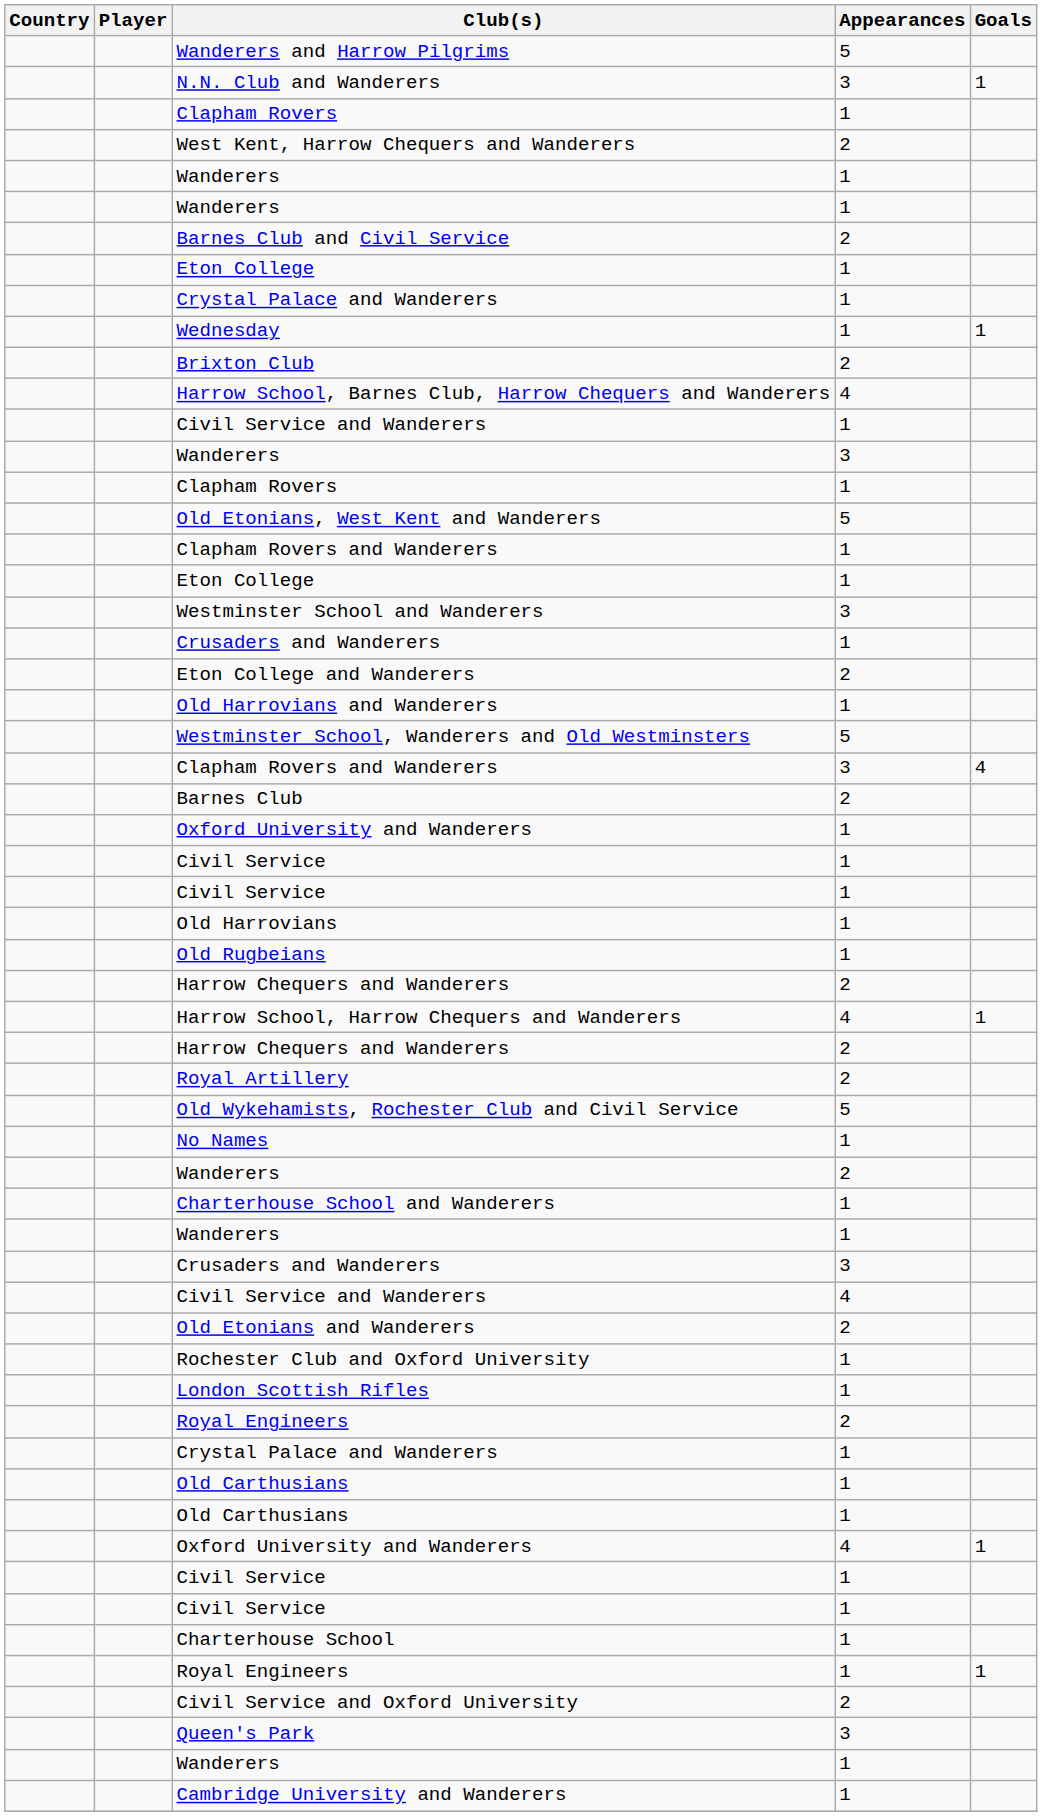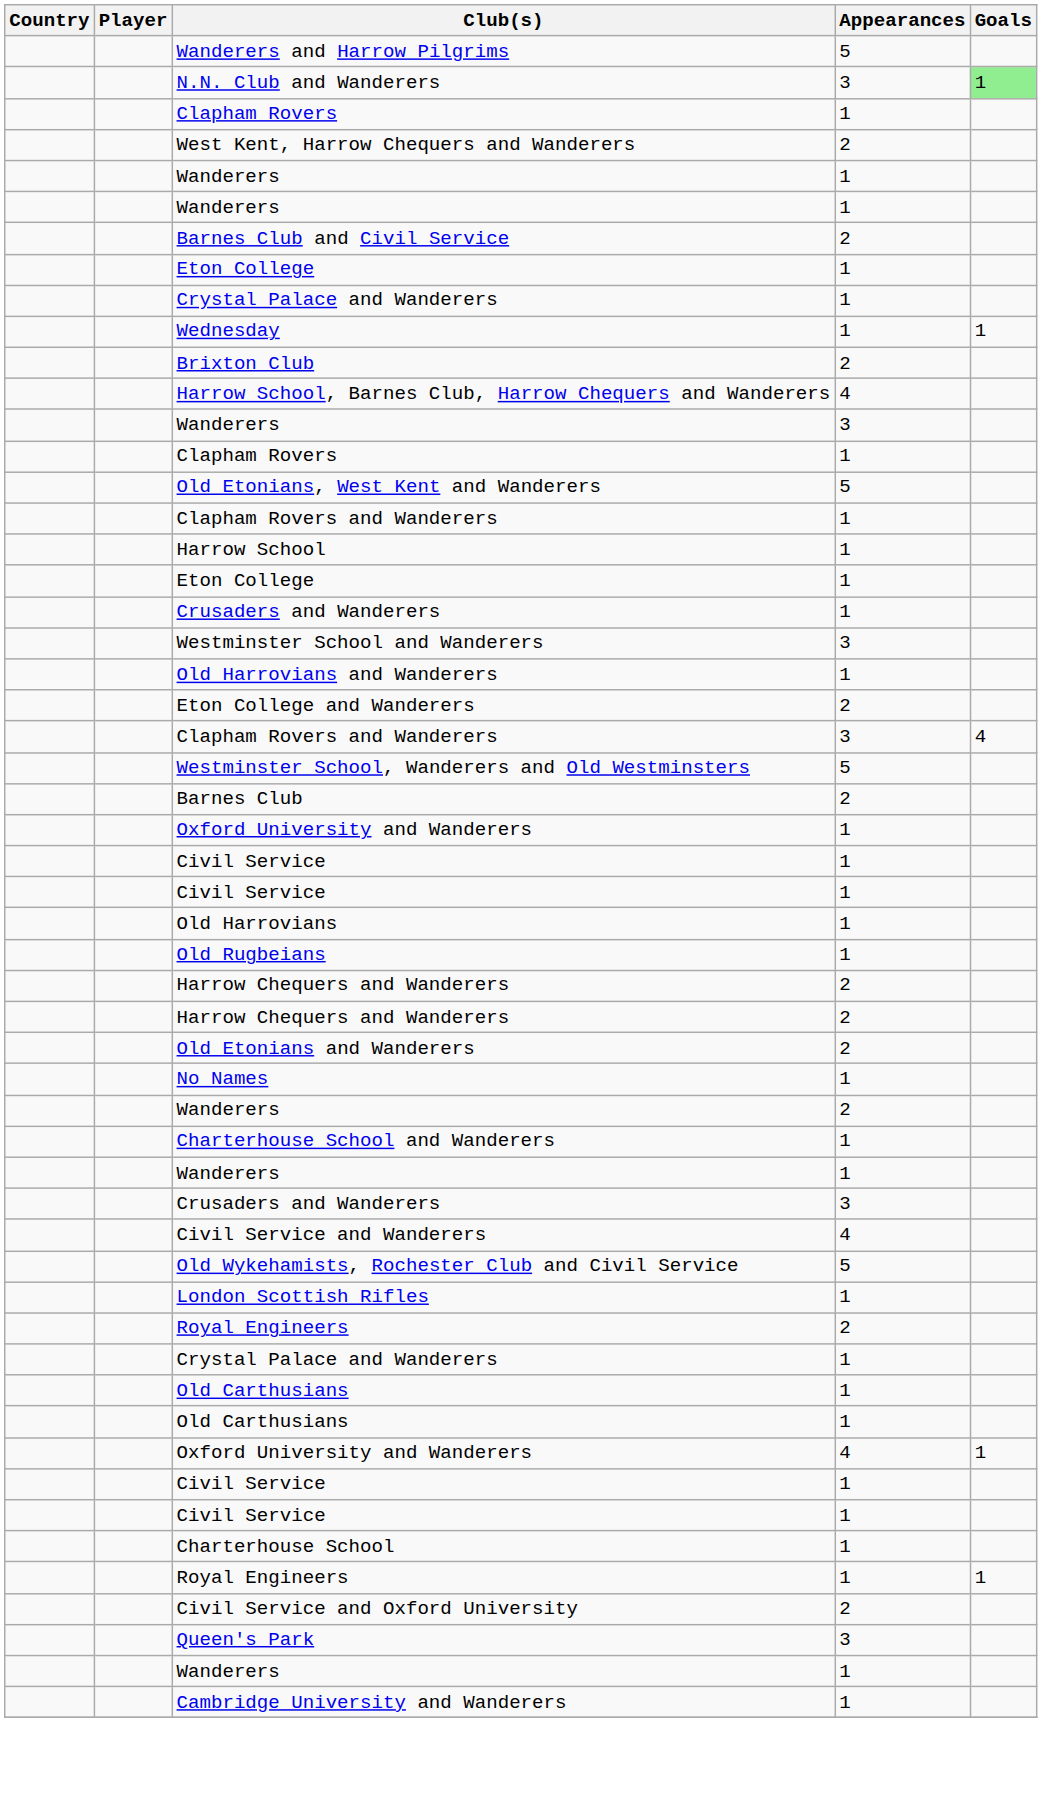N.N. Club and Wanderers | Goals: no background -> lightgreen background
- row: Civil Service and Wanderers | 1
+ row: Harrow School | 1
rows swapped: Crusaders and Wanderers / 1 <-> Westminster School and Wanderers
rows swapped: Eton College and Wanderers <-> Old Harrovians and Wanderers
rows swapped: Westminster School, Wanderers and Old Westminsters <-> Clapham Rovers and Wanderers / 3
- row: Harrow School, Harrow Chequers and Wanderers | 4 | 1
- row: Royal Artillery | 2
rows swapped: Old Etonians and Wanderers <-> Old Wykehamists, Rochester Club and Civil Service
- row: Rochester Club and Oxford University | 1
